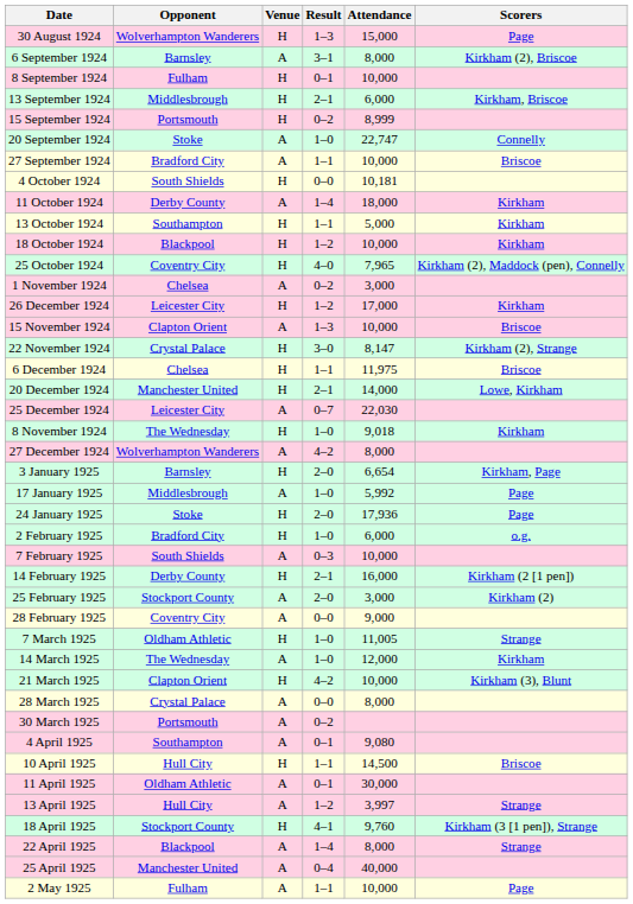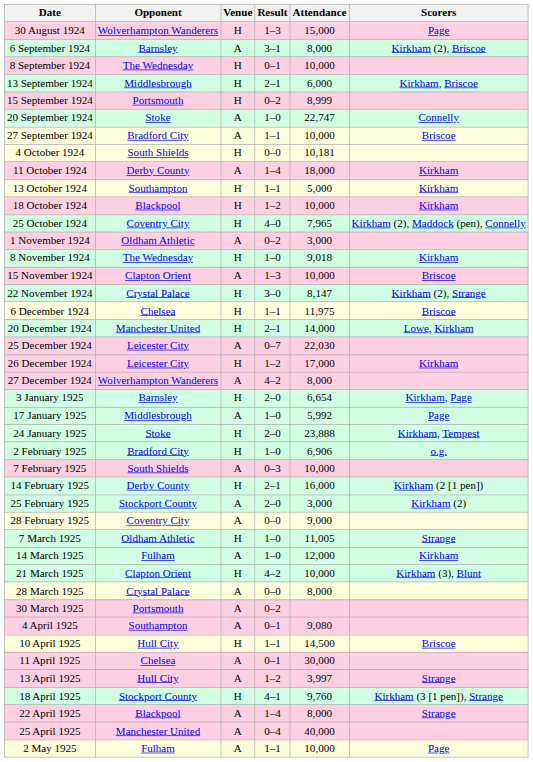8 September 1924 | Opponent: Fulham -> The Wednesday
1 November 1924 | Opponent: Chelsea -> Oldham Athletic
rows swapped: 8 November 1924 <-> 26 December 1924
24 January 1925 | Attendance: 17,936 -> 23,888
24 January 1925 | Scorers: Page -> Kirkham, Tempest
2 February 1925 | Attendance: 6,000 -> 6,906
14 March 1925 | Opponent: The Wednesday -> Fulham
11 April 1925 | Opponent: Oldham Athletic -> Chelsea
